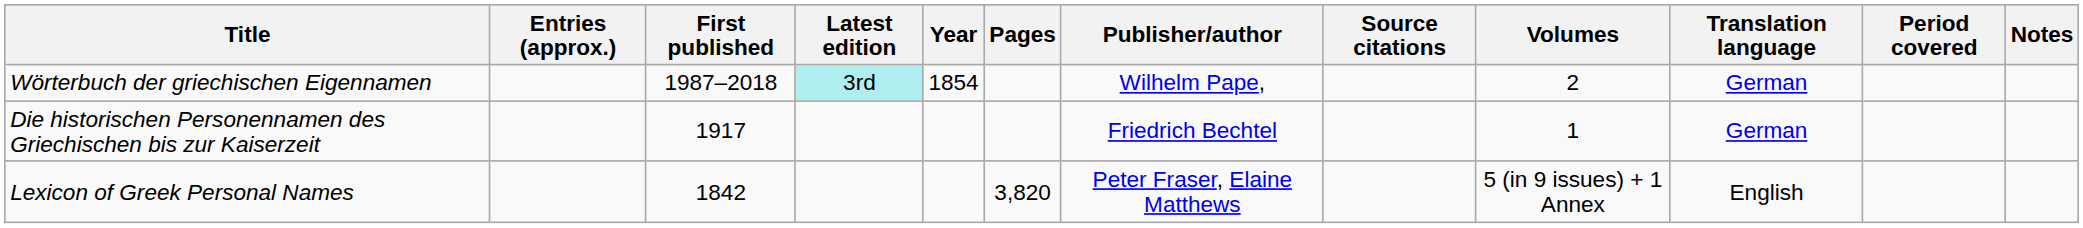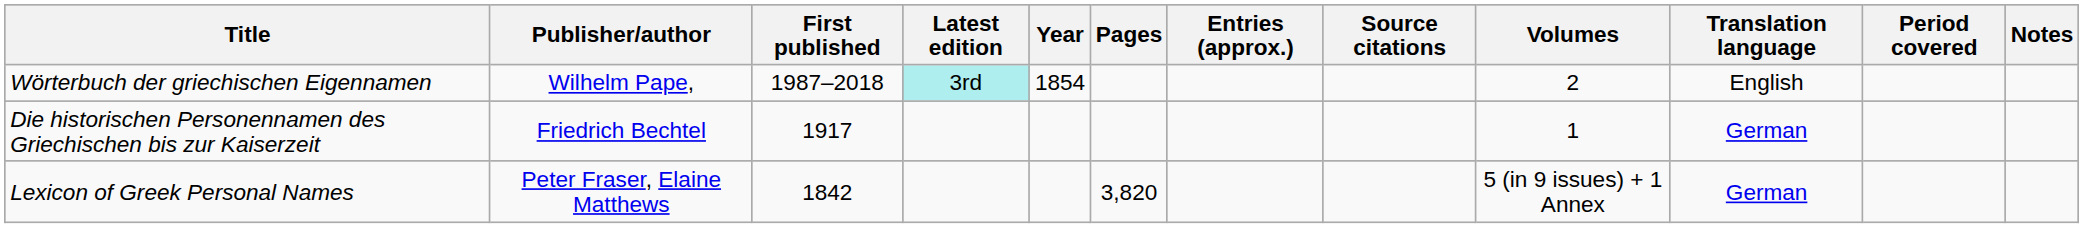columns swapped: Publisher/author <-> Entries (approx.)
Wörterbuch der griechischen Eigennamen | Translation language: German -> English
Lexicon of Greek Personal Names | Translation language: English -> German
